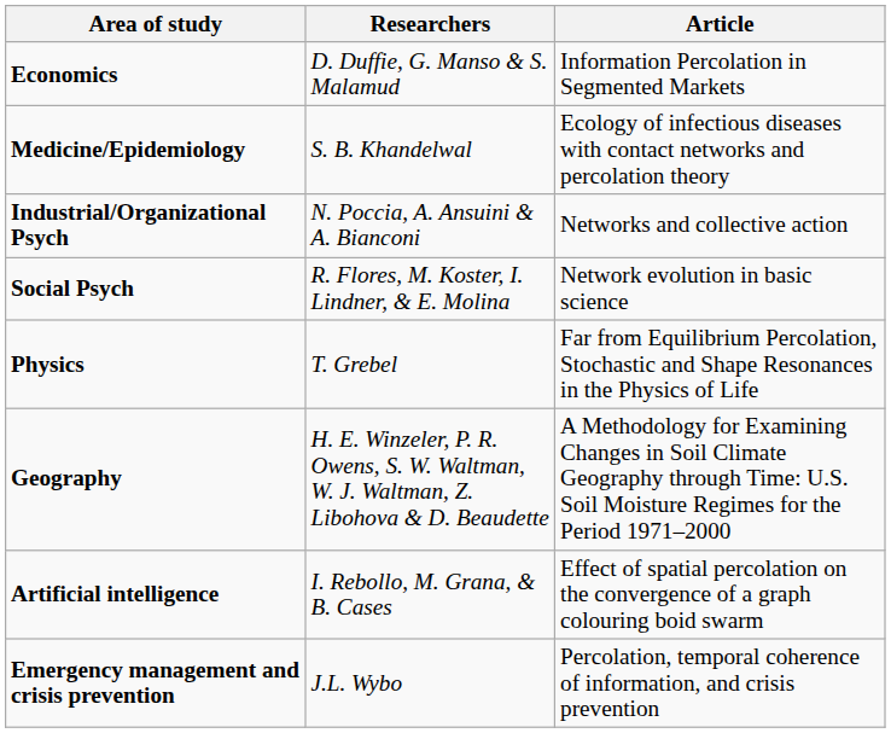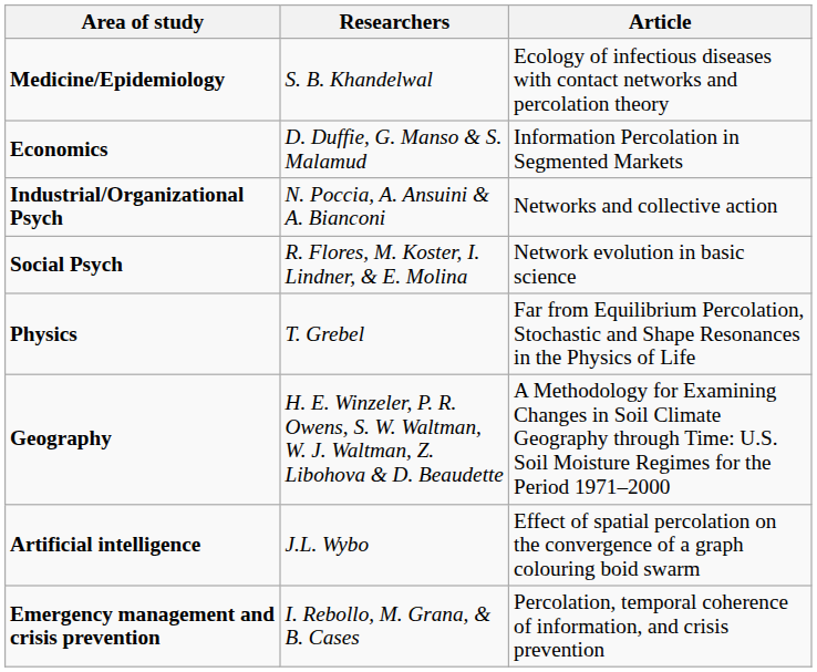rows swapped: Medicine/Epidemiology <-> Economics
Artificial intelligence | Researchers: I. Rebollo, M. Grana, & B. Cases -> J.L. Wybo
Emergency management and crisis prevention | Researchers: J.L. Wybo -> I. Rebollo, M. Grana, & B. Cases
